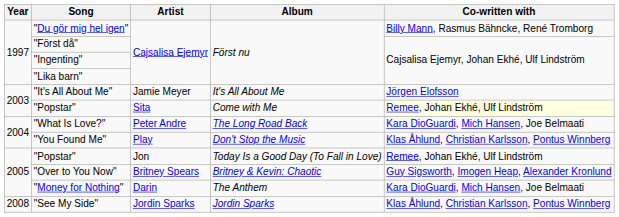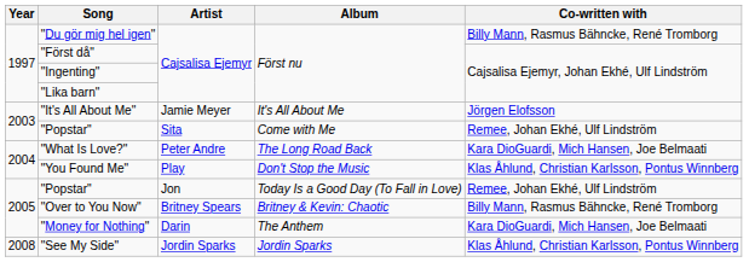"Popstar" / Sita | Co-written with: lightyellow background -> no background
"Over to You Now" | Co-written with: Guy Sigsworth, Imogen Heap, Alexander Kronlund -> Billy Mann, Rasmus Bähncke, René Tromborg
